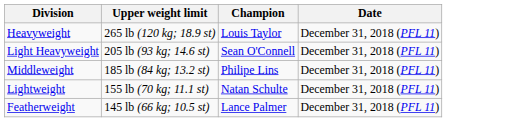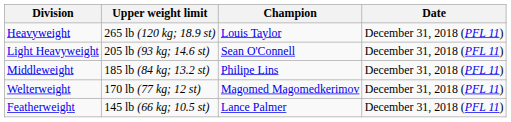+ row: Welterweight | 170 lb (77 kg; 12 st) | Magomed Magomedkerimov | December 31, 2018 (PFL 11)
- row: Lightweight | 155 lb (70 kg; 11.1 st) | Natan Schulte | December 31, 2018 (PFL 11)
